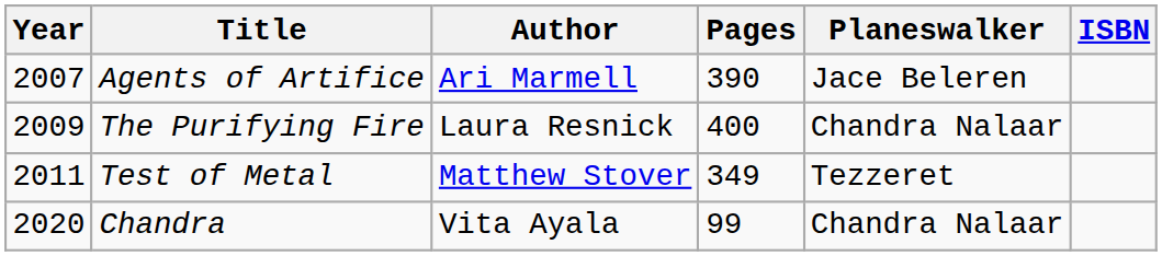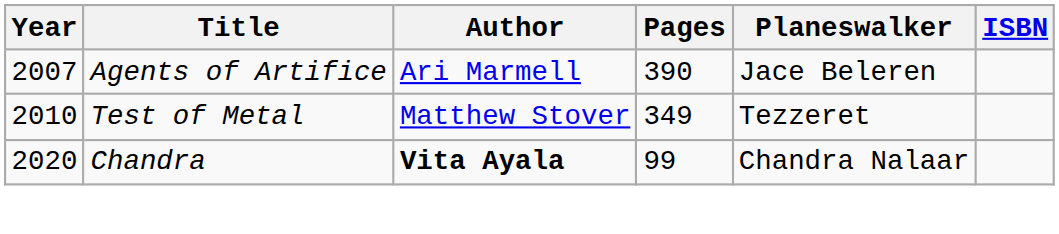- row: 2009 | The Purifying Fire | Laura Resnick | 400 | Chandra Nalaar
Test of Metal | Year: 2011 -> 2010
Chandra | Author: normal -> bold
